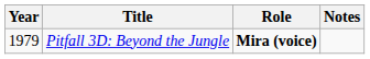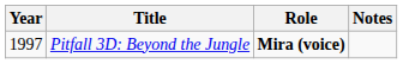Pitfall 3D: Beyond the Jungle | Year: 1979 -> 1997
